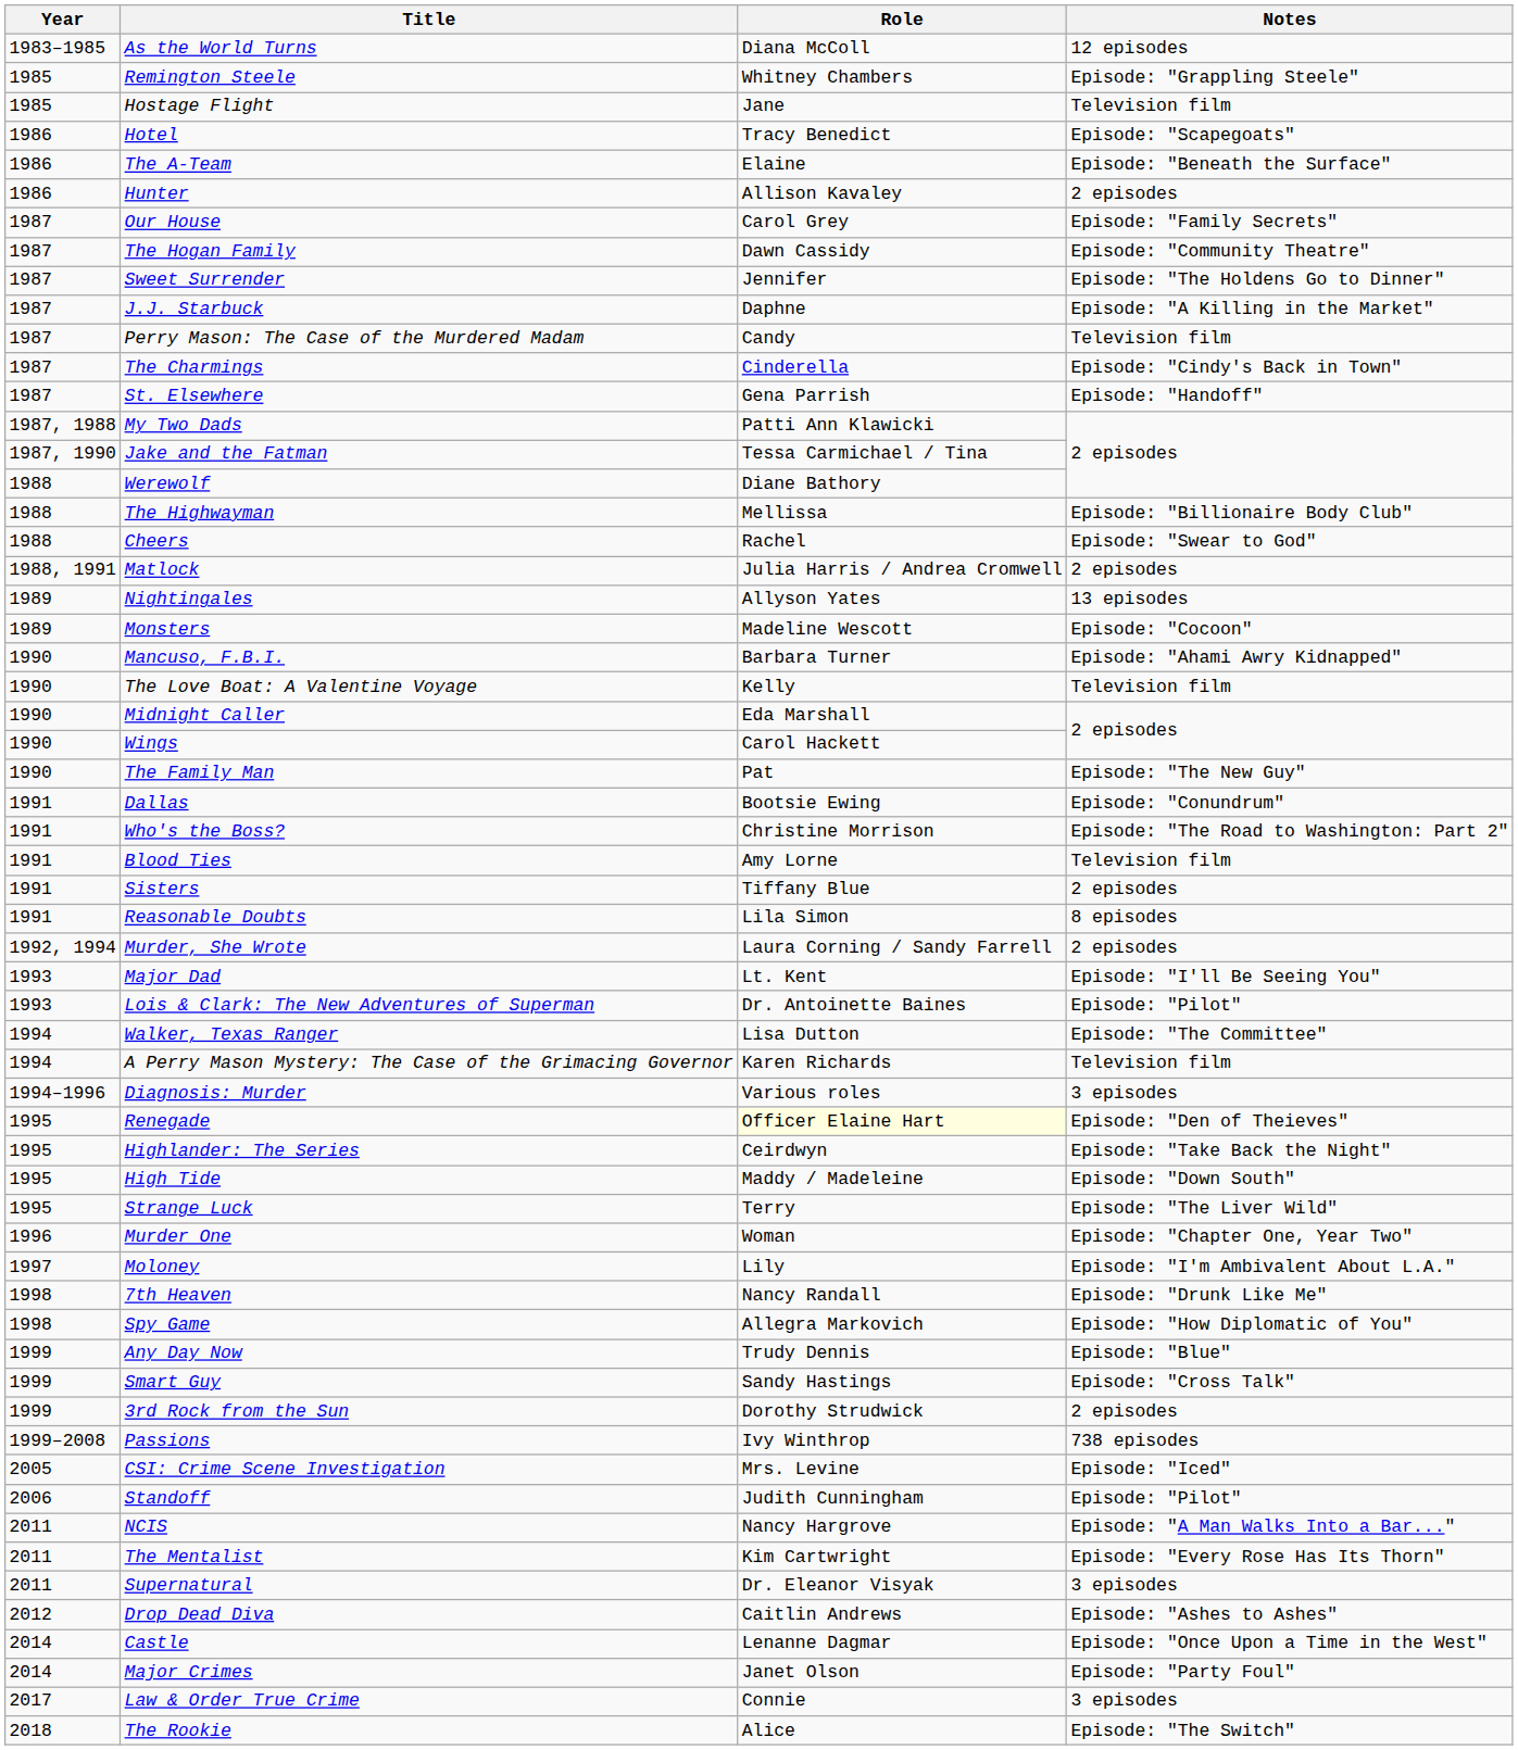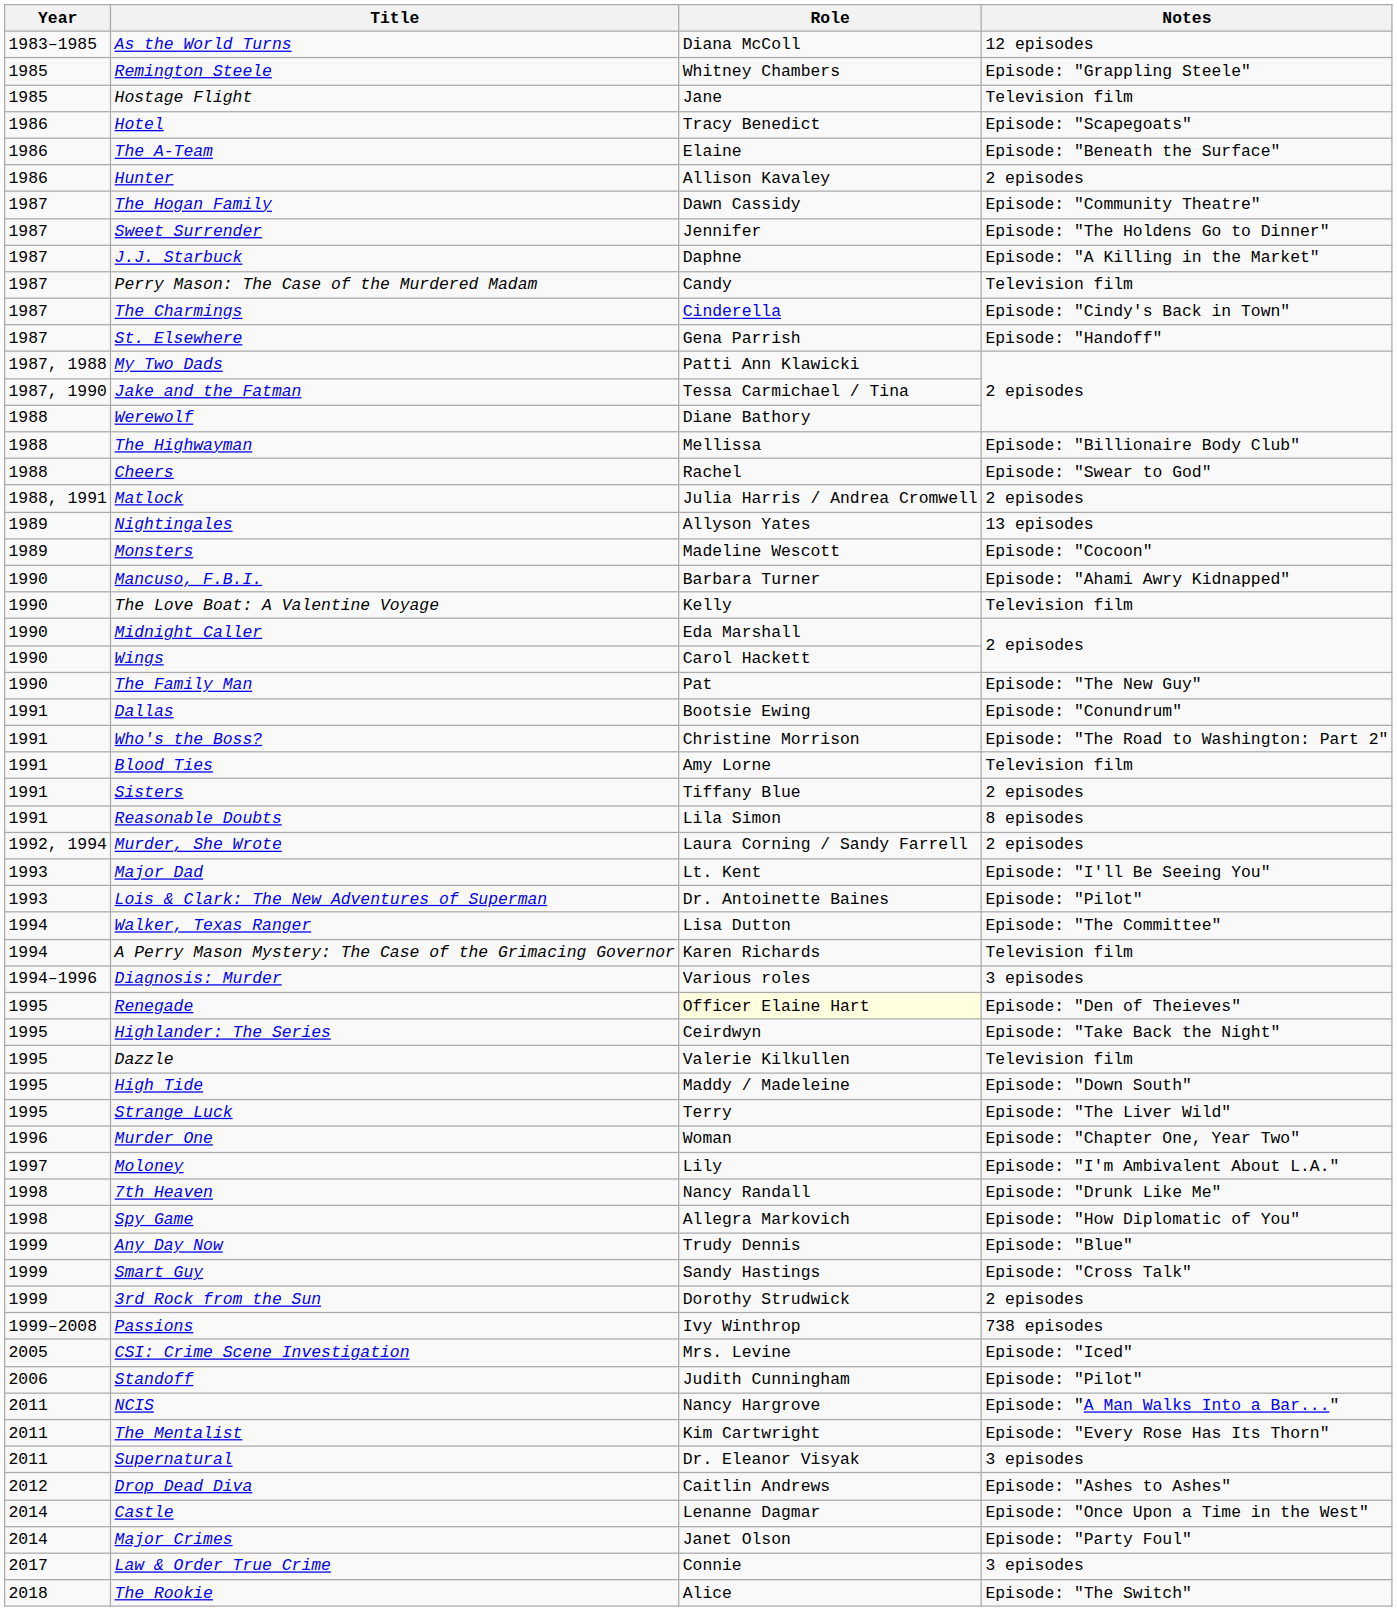- row: 1987 | Our House | Carol Grey | Episode: "Family Secrets"
+ row: 1995 | Dazzle | Valerie Kilkullen | Television film
